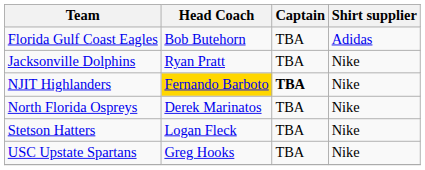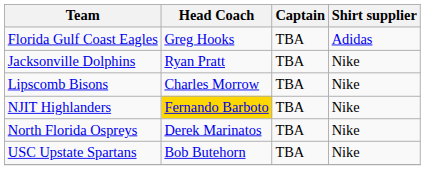Florida Gulf Coast Eagles | Head Coach: Bob Butehorn -> Greg Hooks
+ row: Lipscomb Bisons | Charles Morrow | TBA | Nike
NJIT Highlanders | Captain: bold -> normal
- row: Stetson Hatters | Logan Fleck | TBA | Nike
USC Upstate Spartans | Head Coach: Greg Hooks -> Bob Butehorn
